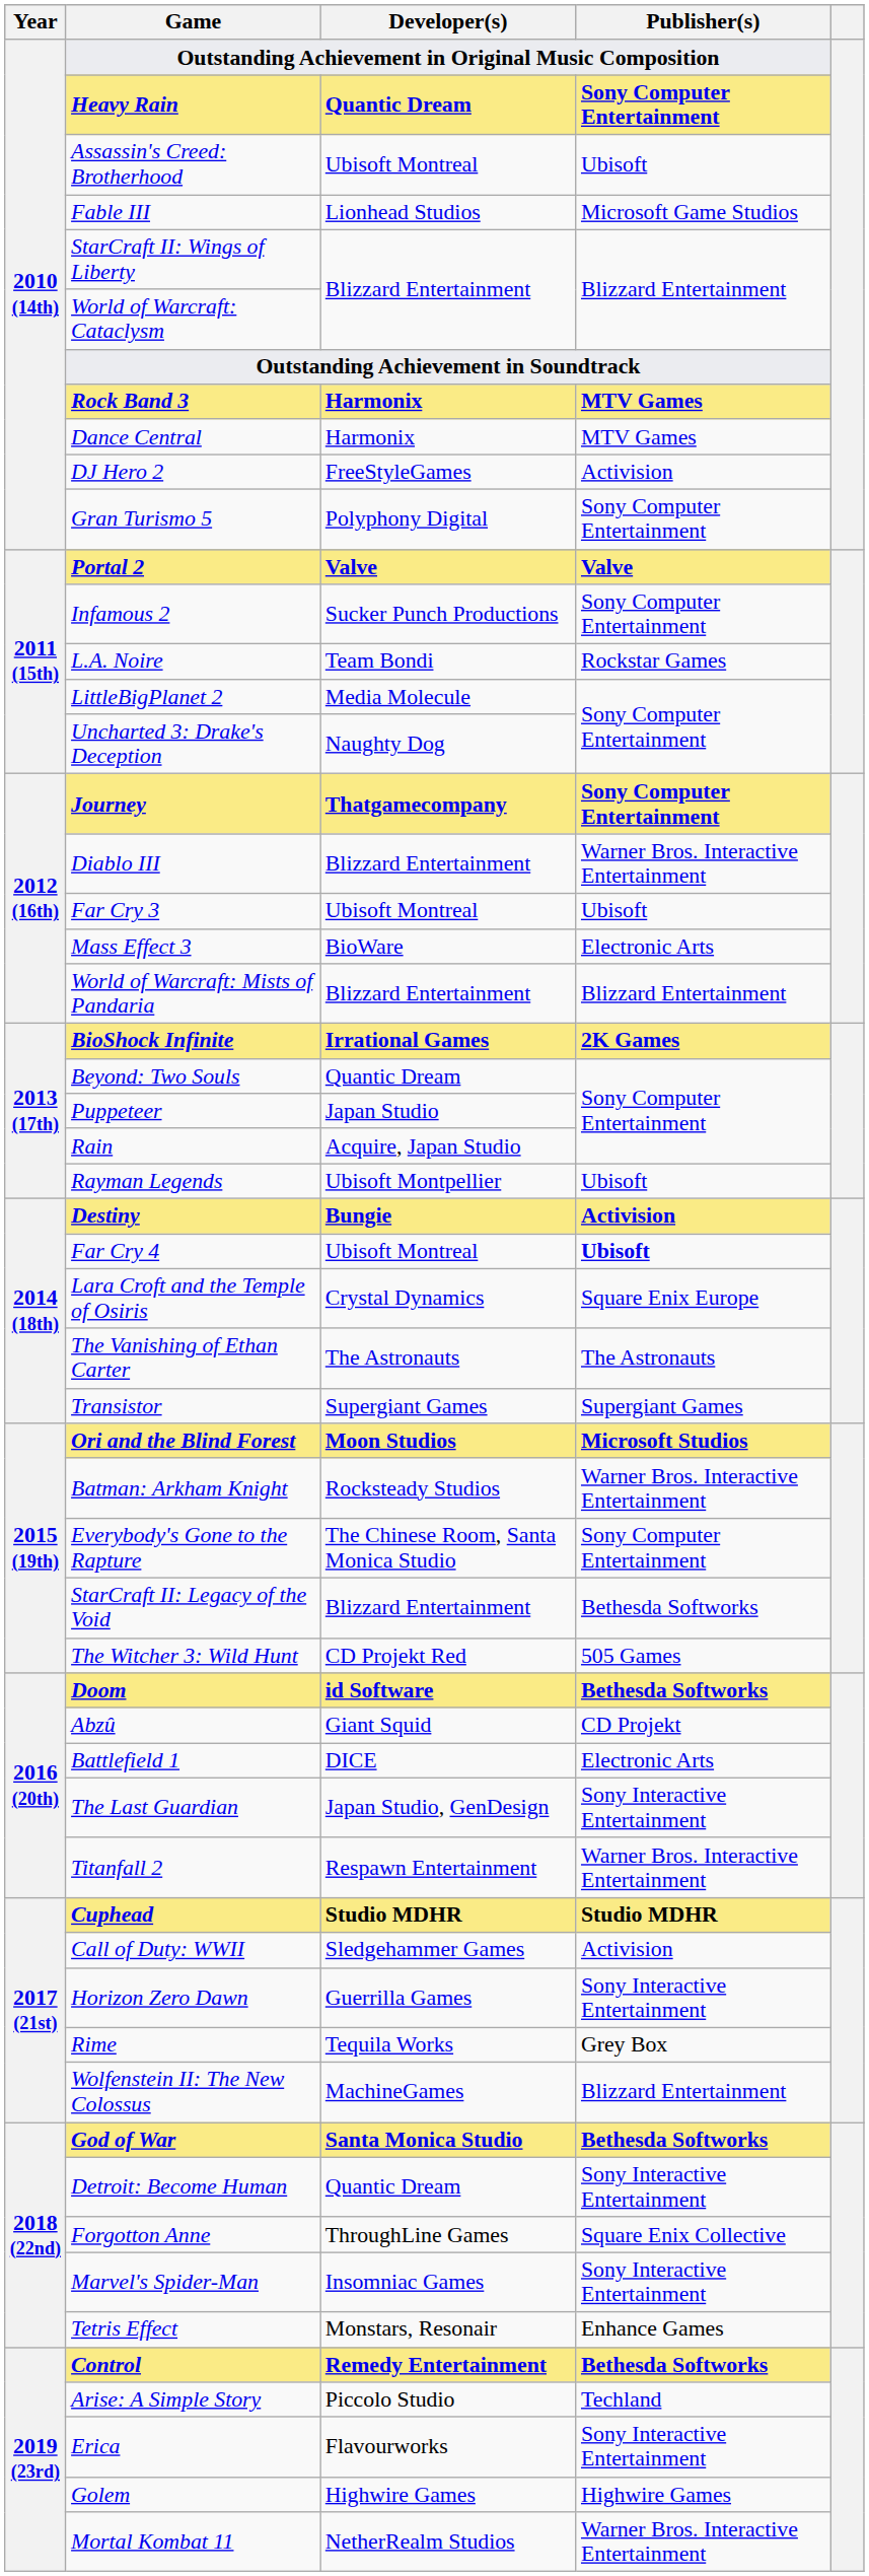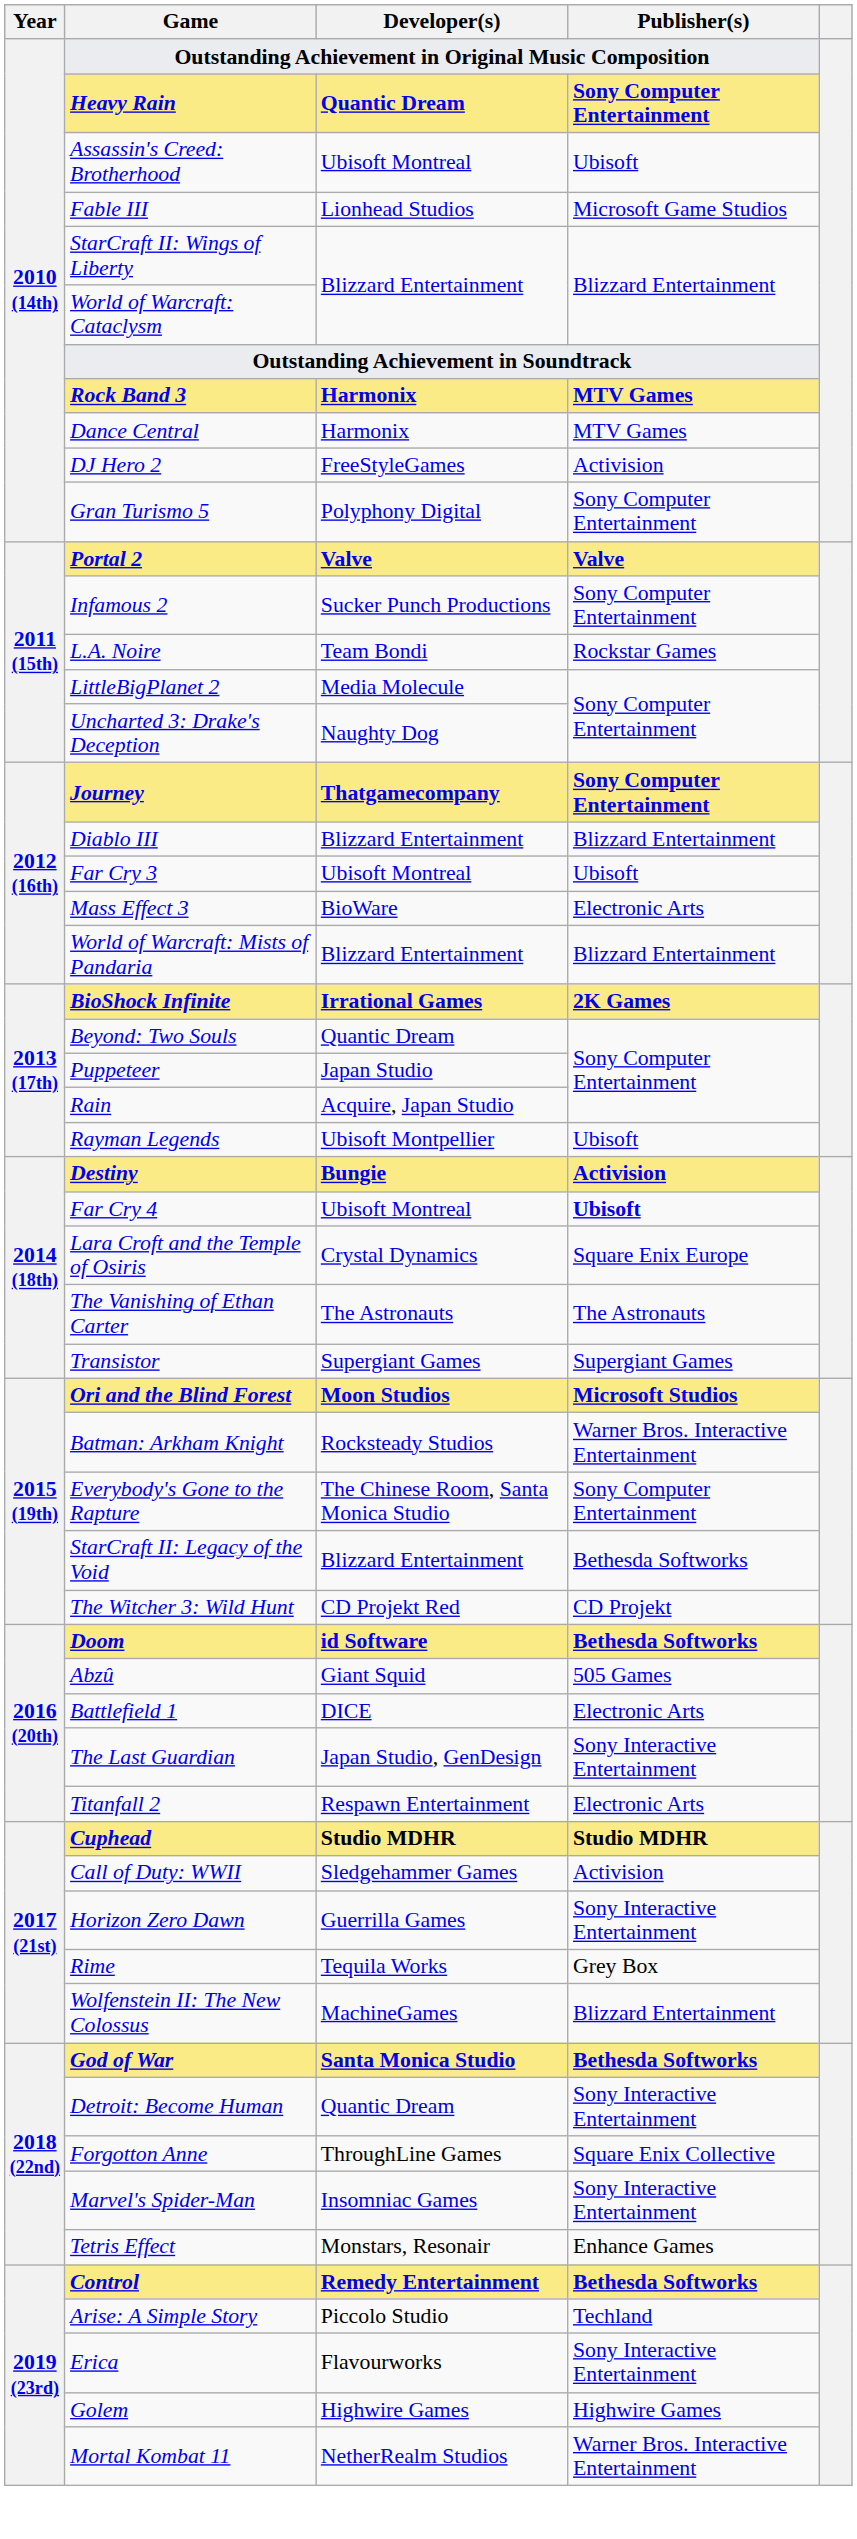Diablo III | Publisher(s): Warner Bros. Interactive Entertainment -> Blizzard Entertainment
The Witcher 3: Wild Hunt | Publisher(s): 505 Games -> CD Projekt
Abzû | Publisher(s): CD Projekt -> 505 Games
Titanfall 2 | Publisher(s): Warner Bros. Interactive Entertainment -> Electronic Arts
